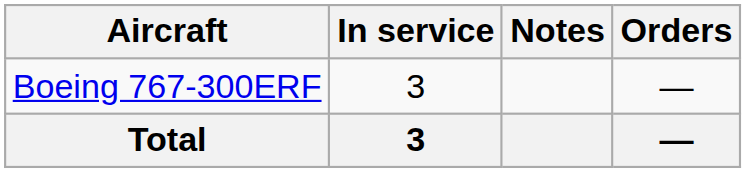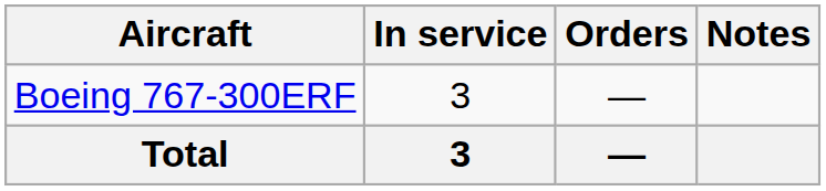columns swapped: Orders <-> Notes
